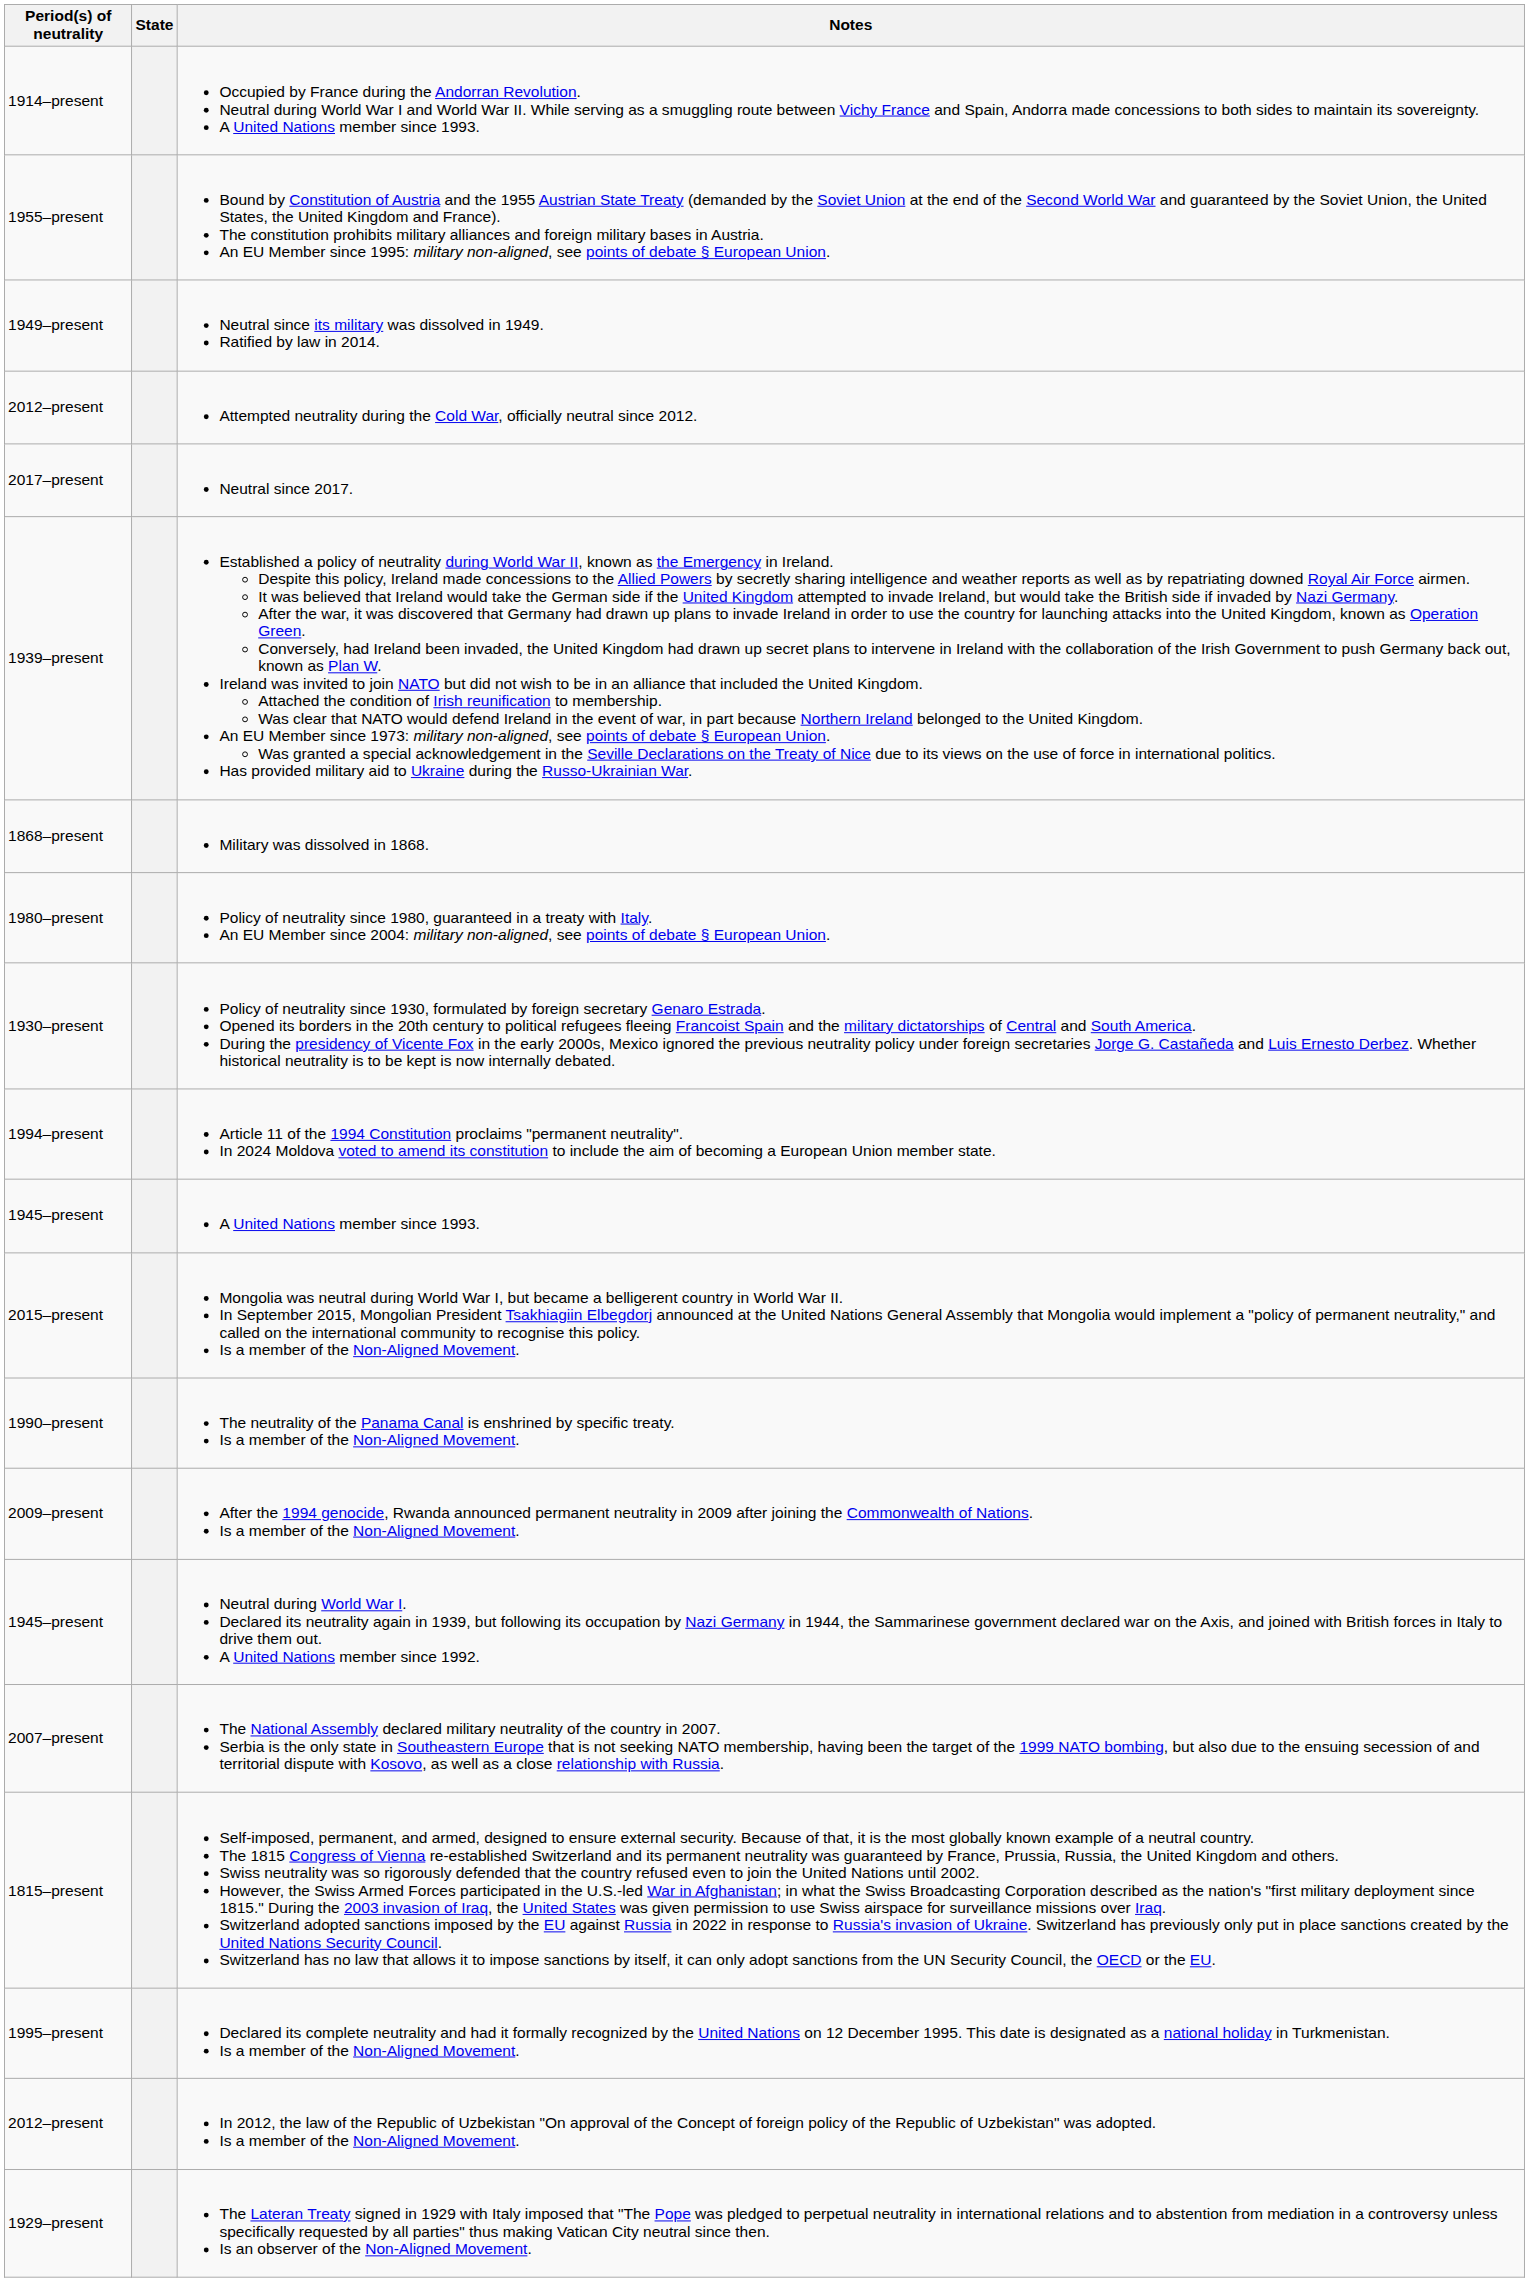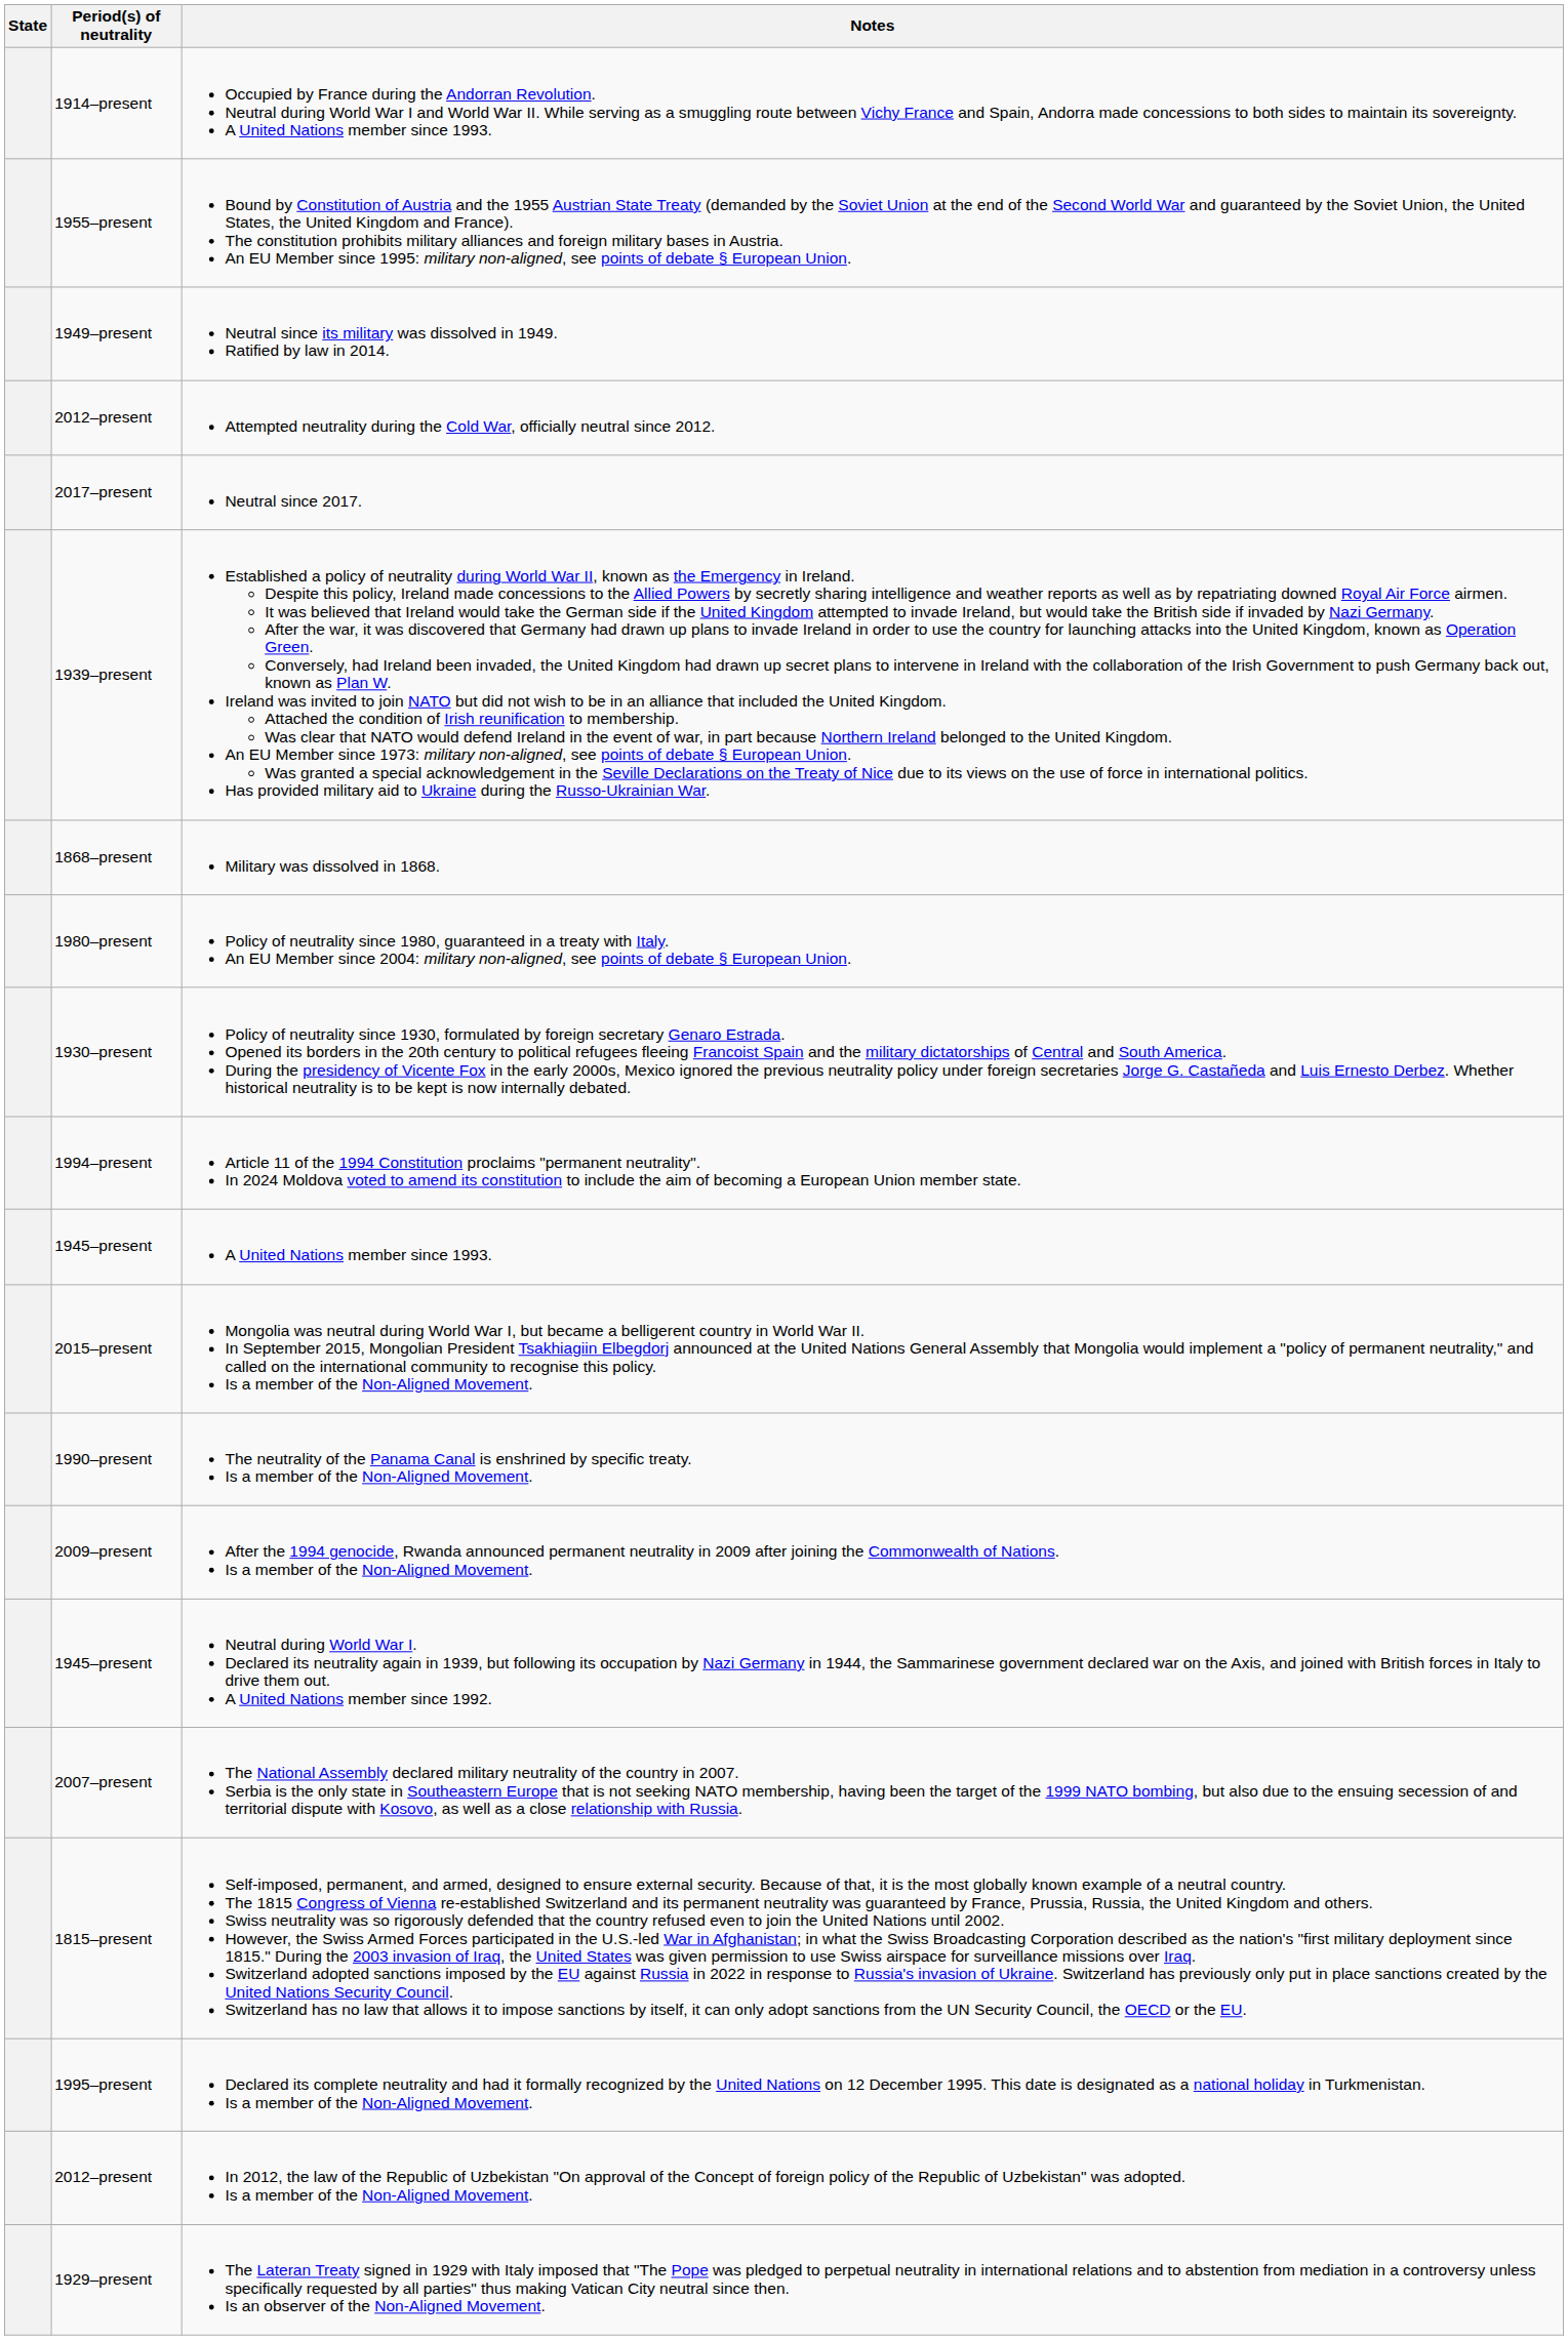columns swapped: State <-> Period(s) of neutrality
